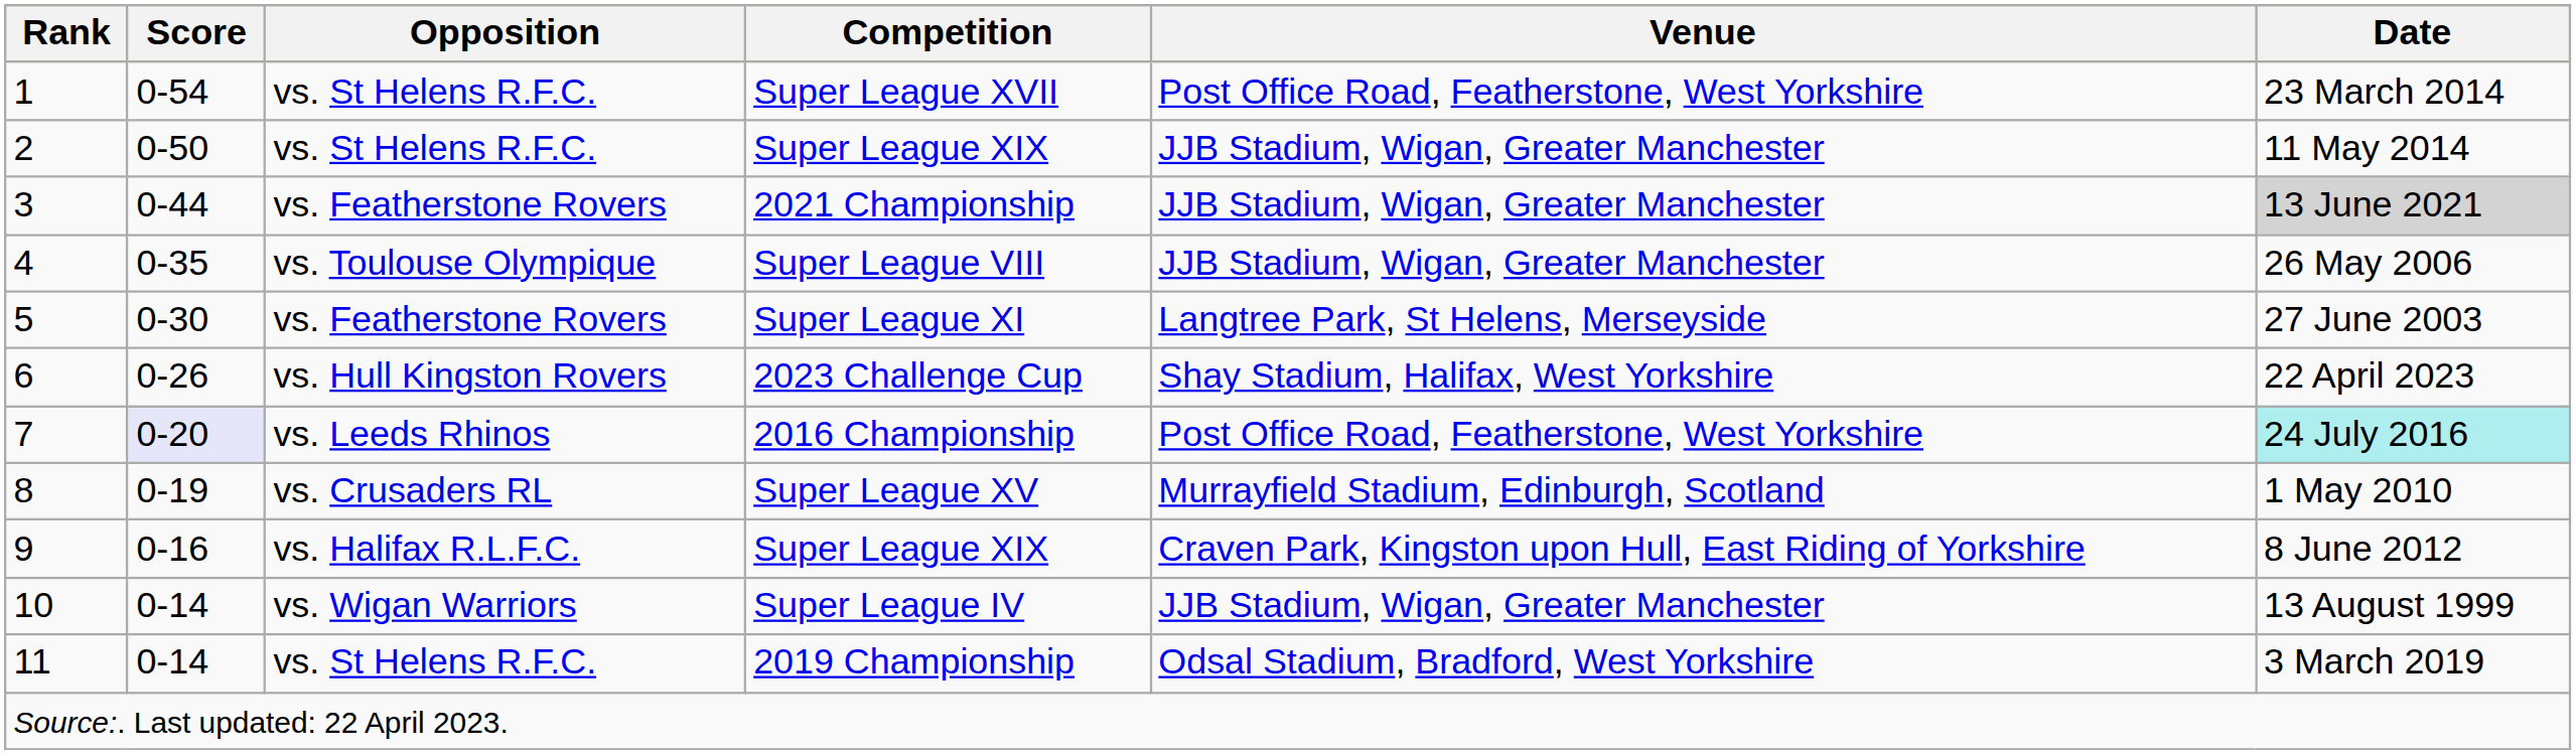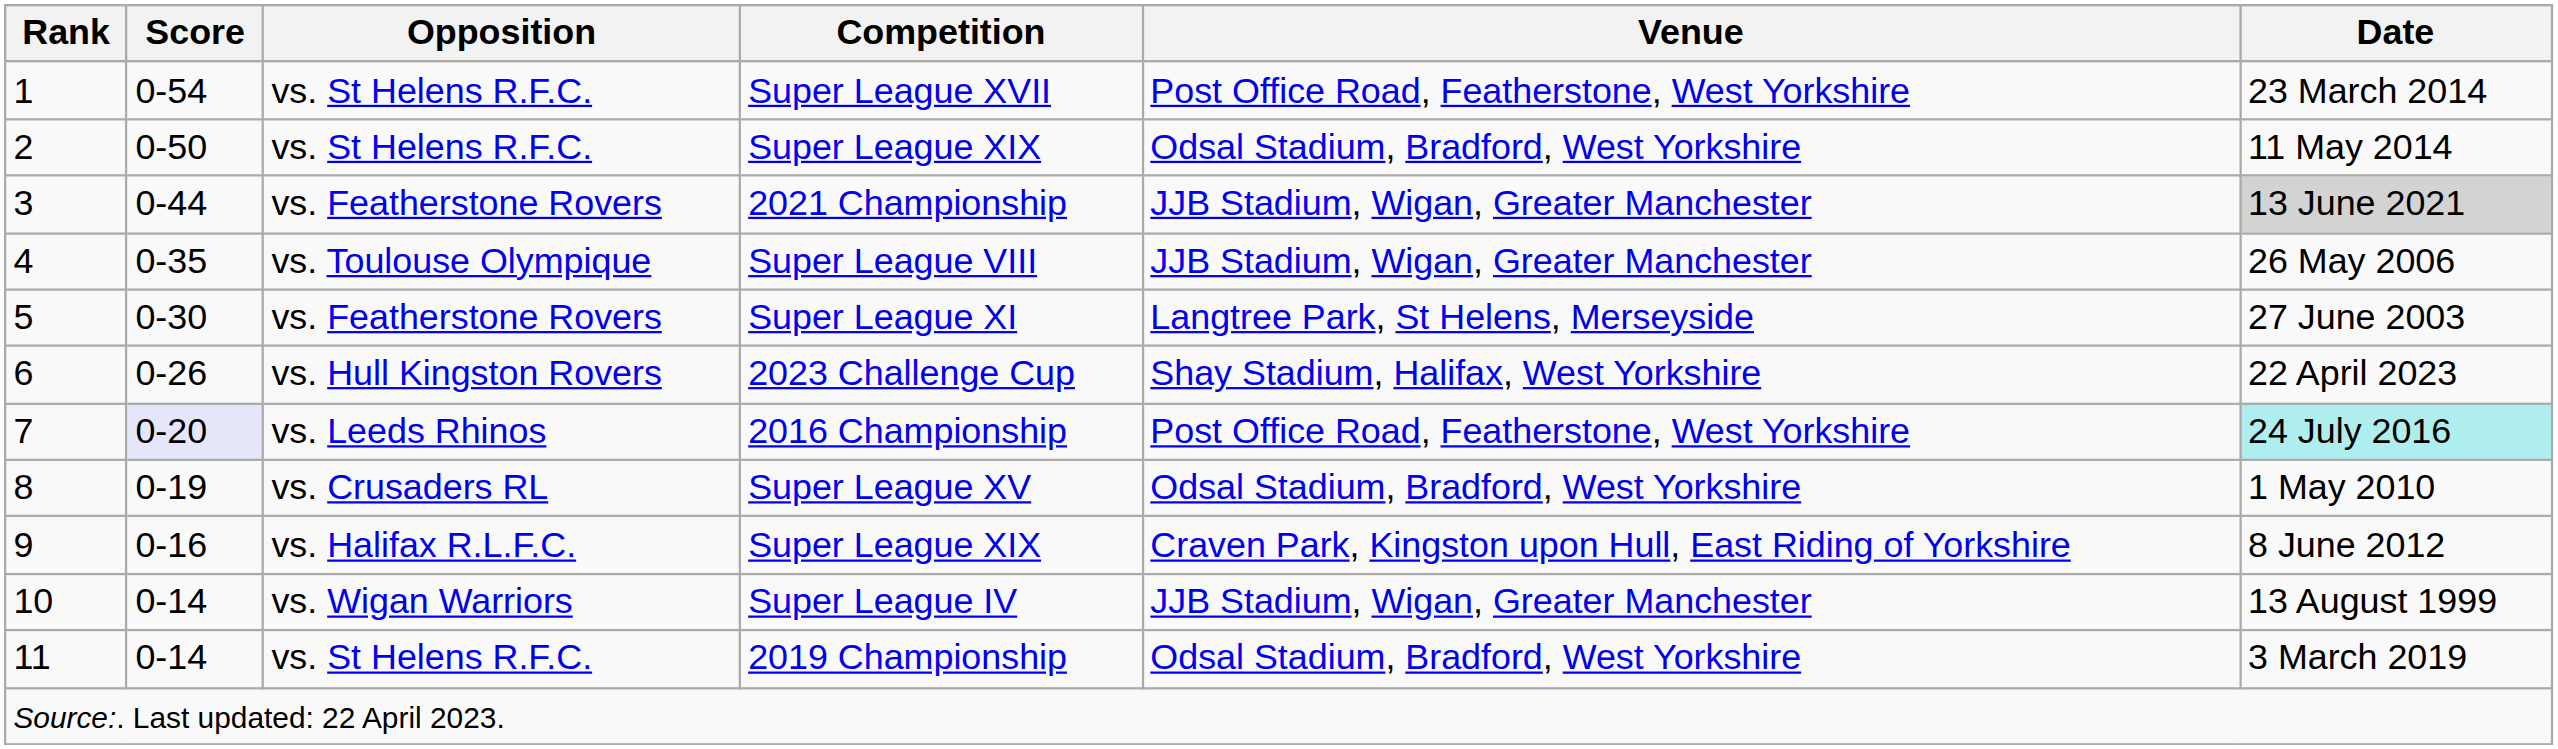2 / Super League XIX | Venue: JJB Stadium, Wigan, Greater Manchester -> Odsal Stadium, Bradford, West Yorkshire
Super League XV | Venue: Murrayfield Stadium, Edinburgh, Scotland -> Odsal Stadium, Bradford, West Yorkshire
